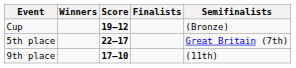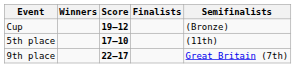5th place | Score: 22–17 -> 17–10
5th place | Semifinalists: Great Britain (7th) -> (11th)
9th place | Score: 17–10 -> 22–17
9th place | Semifinalists: (11th) -> Great Britain (7th)
